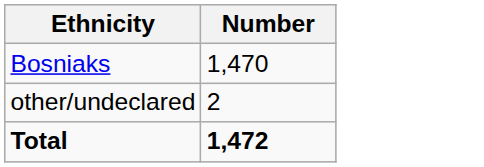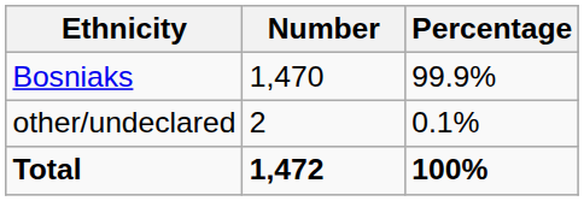+ column: Percentage | 99.9% | 0.1% | 100%
